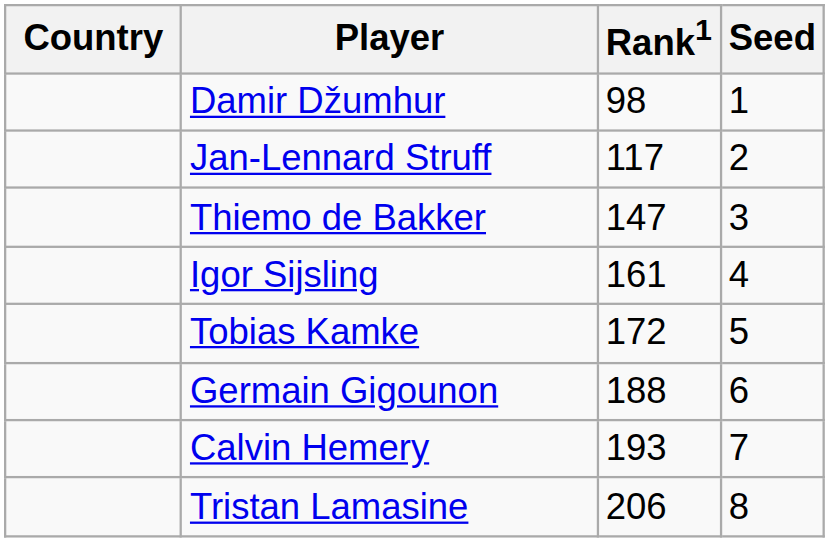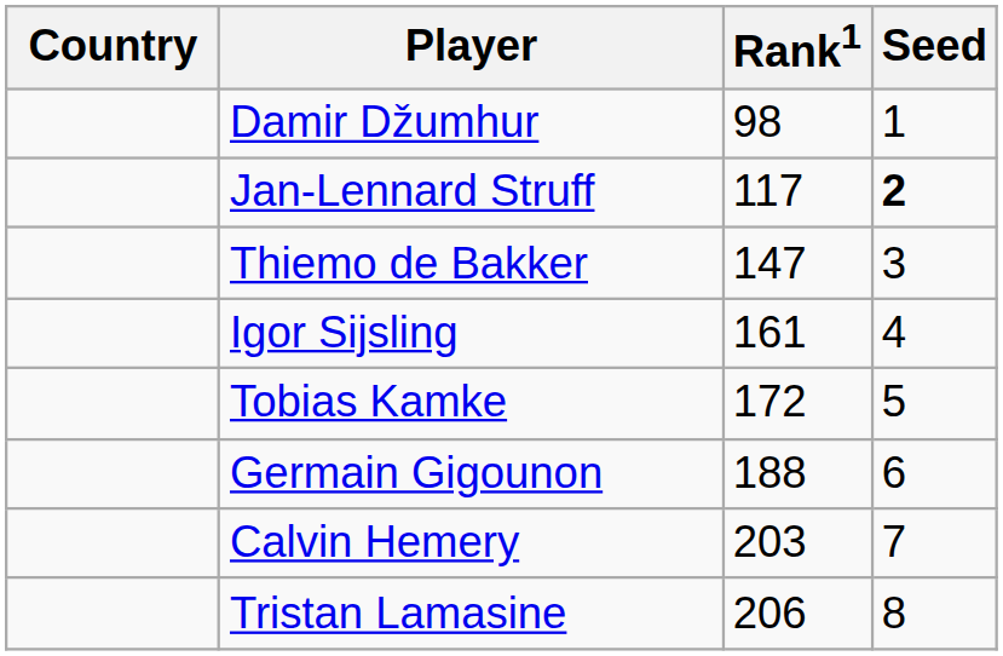Jan-Lennard Struff | Seed: normal -> bold
Calvin Hemery | Rank1: 193 -> 203
